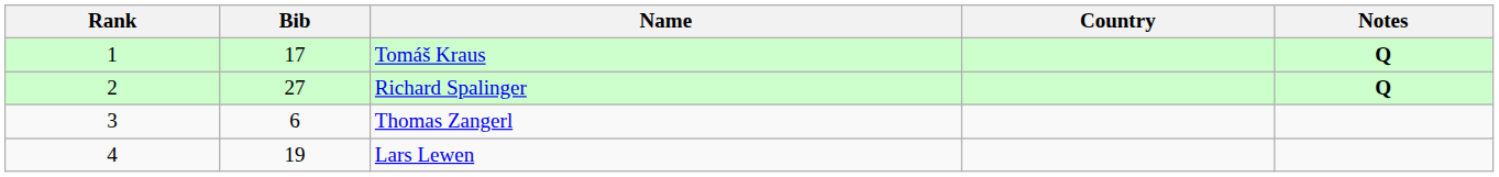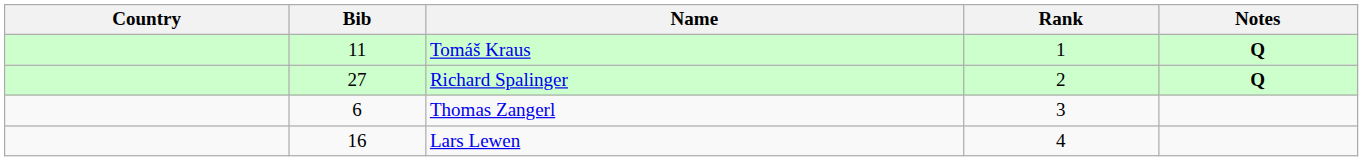columns swapped: Rank <-> Country
Tomáš Kraus | Bib: 17 -> 11
Lars Lewen | Bib: 19 -> 16
